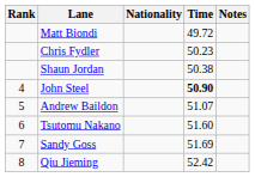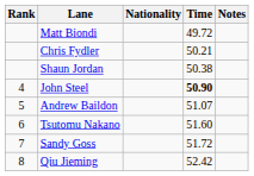Chris Fydler | Time: 50.23 -> 50.21
Sandy Goss | Time: 51.69 -> 51.72
